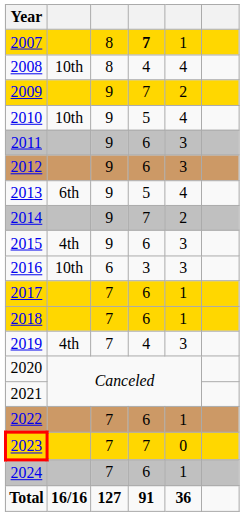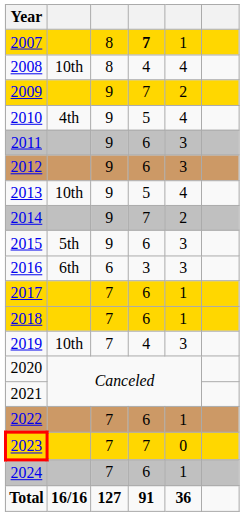2010 | column 2: 10th -> 4th
2013 | column 2: 6th -> 10th
2015 | column 2: 4th -> 5th
2016 | column 2: 10th -> 6th
2019 | column 2: 4th -> 10th
